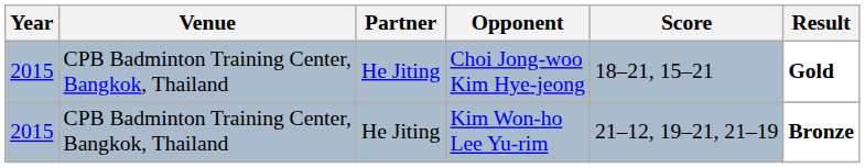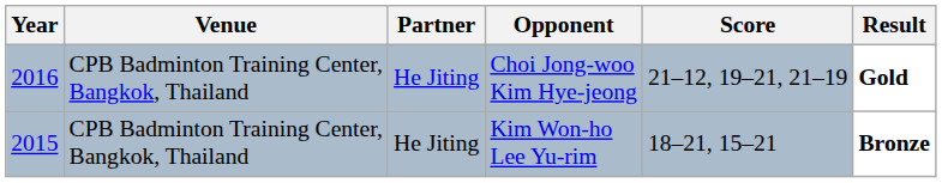Choi Jong-woo Kim Hye-jeong | Year: 2015 -> 2016
Choi Jong-woo Kim Hye-jeong | Score: 18–21, 15–21 -> 21–12, 19–21, 21–19
Kim Won-ho Lee Yu-rim | Score: 21–12, 19–21, 21–19 -> 18–21, 15–21
